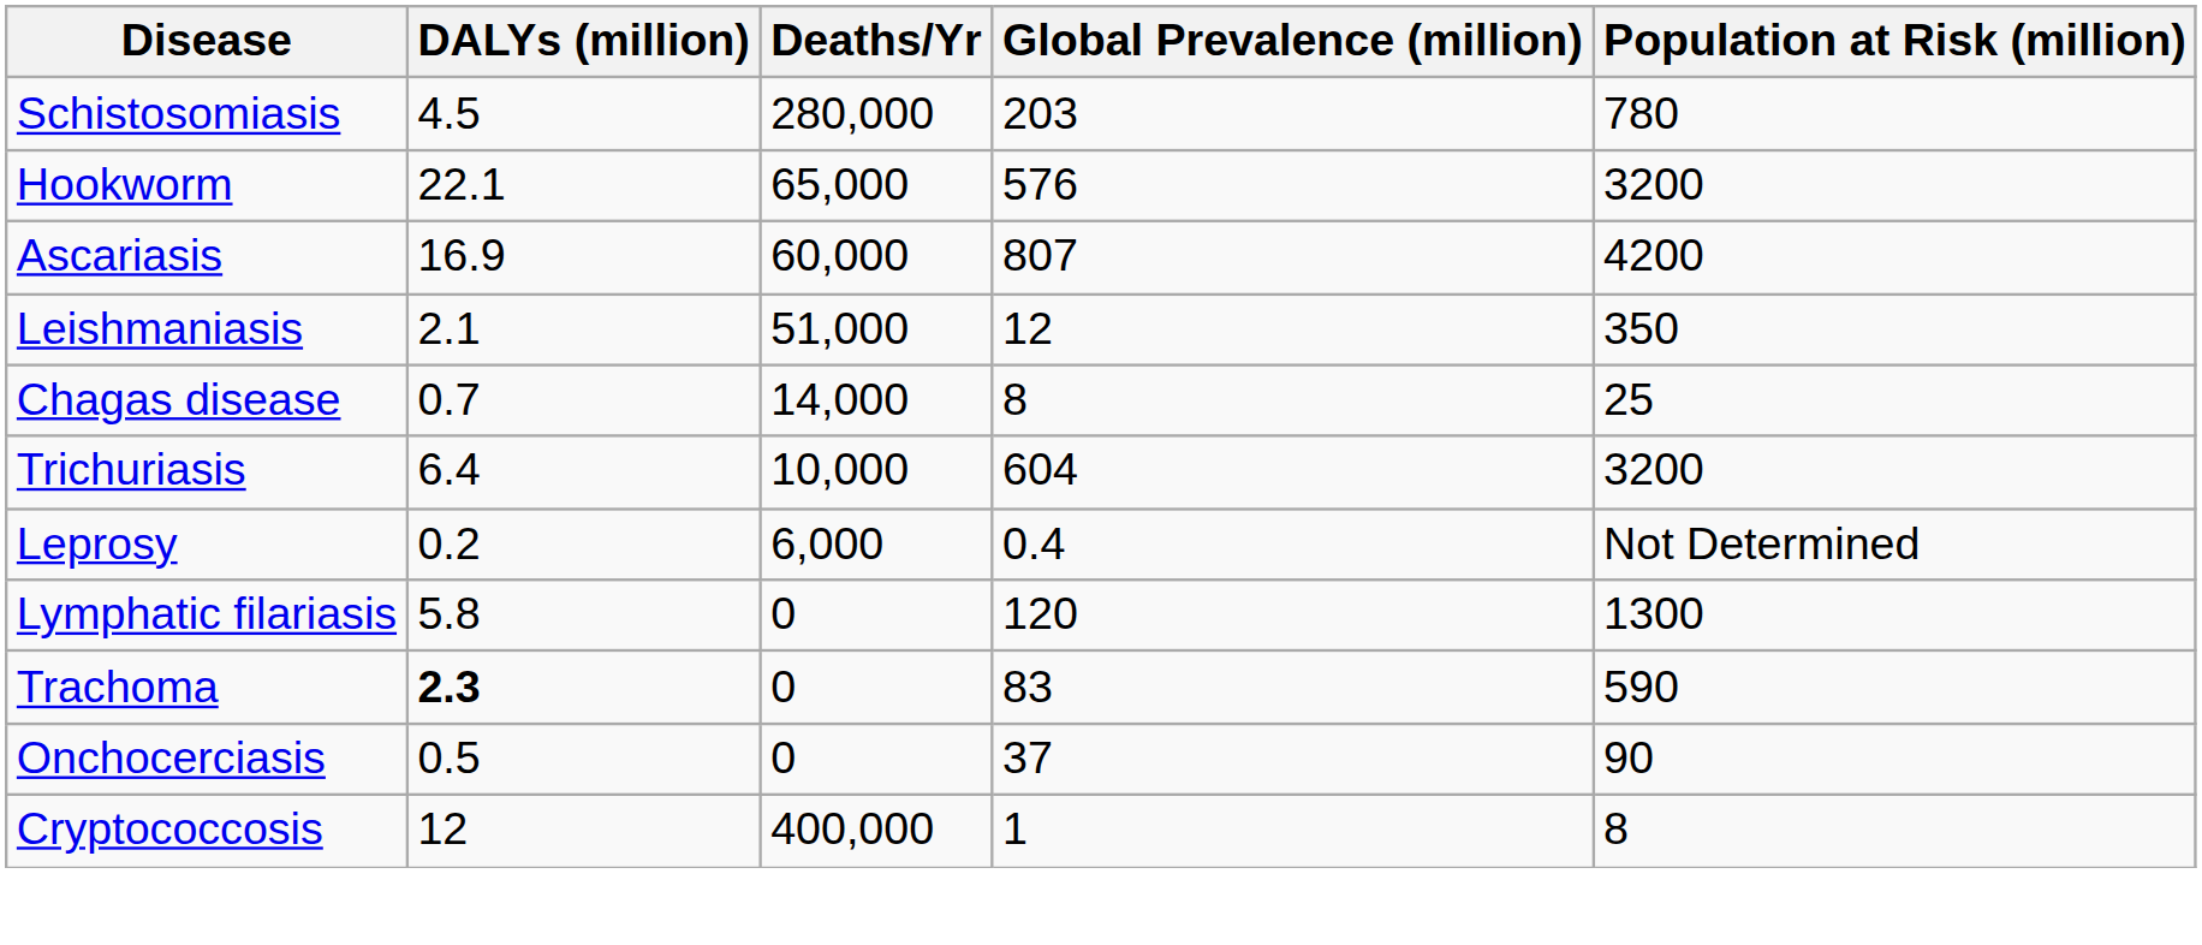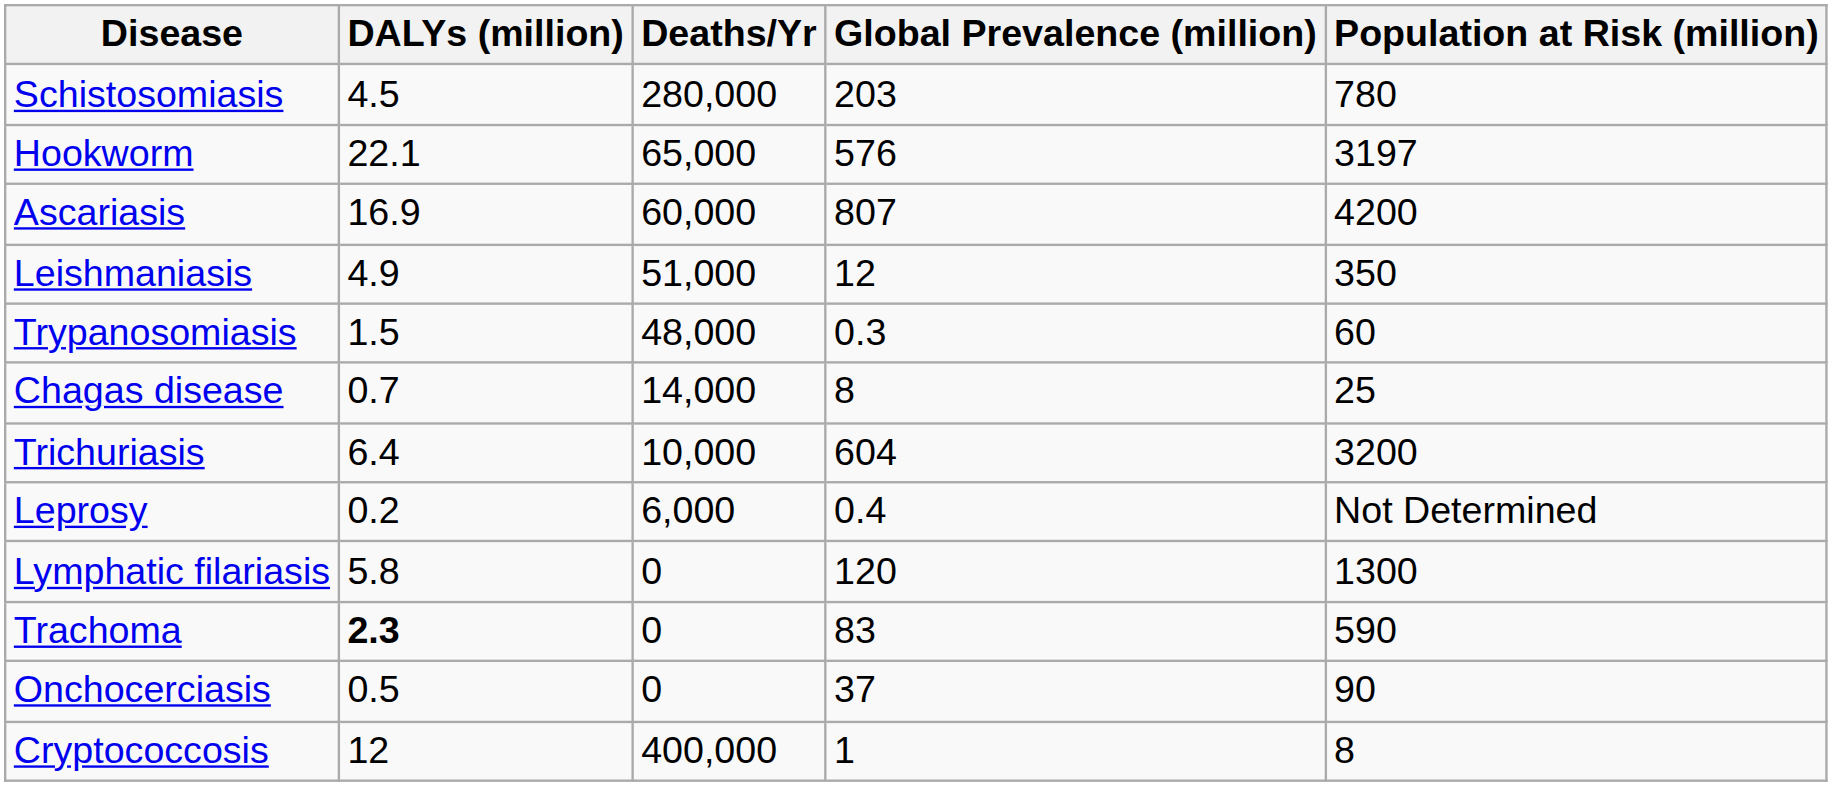Hookworm | Population at Risk (million): 3200 -> 3197
Leishmaniasis | DALYs (million): 2.1 -> 4.9
+ row: Trypanosomiasis | 1.5 | 48,000 | 0.3 | 60
